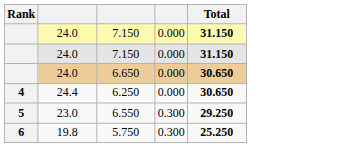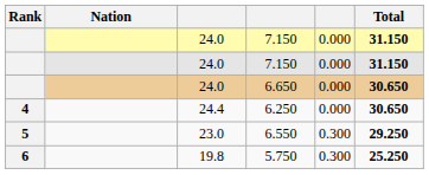+ column: Nation
